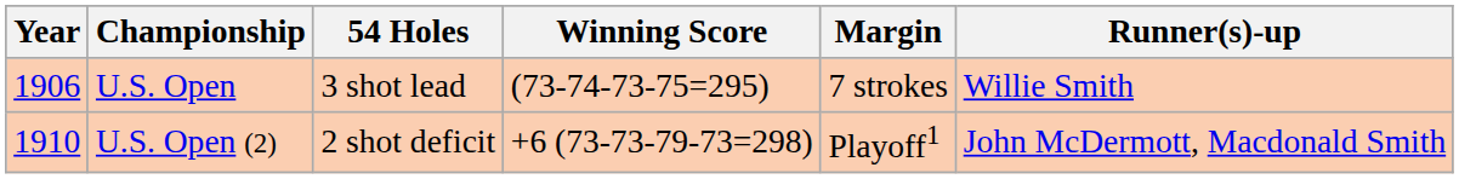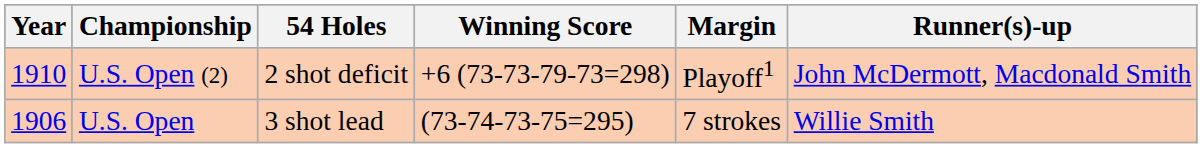rows swapped: U.S. Open <-> U.S. Open (2)
